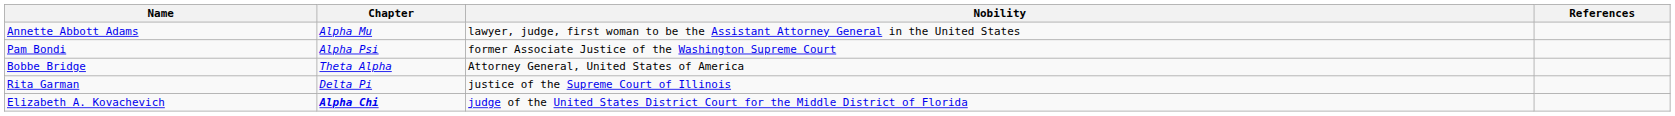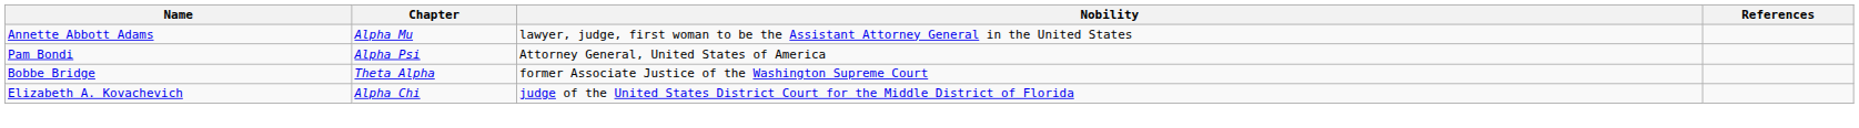Pam Bondi | Nobility: former Associate Justice of the Washington Supreme Court -> Attorney General, United States of America
Bobbe Bridge | Nobility: Attorney General, United States of America -> former Associate Justice of the Washington Supreme Court
- row: Rita Garman | Delta Pi | justice of the Supreme Court of Illinois
Elizabeth A. Kovachevich | Chapter: bold -> normal
